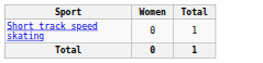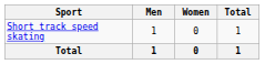+ column: Men | 1 | 1
